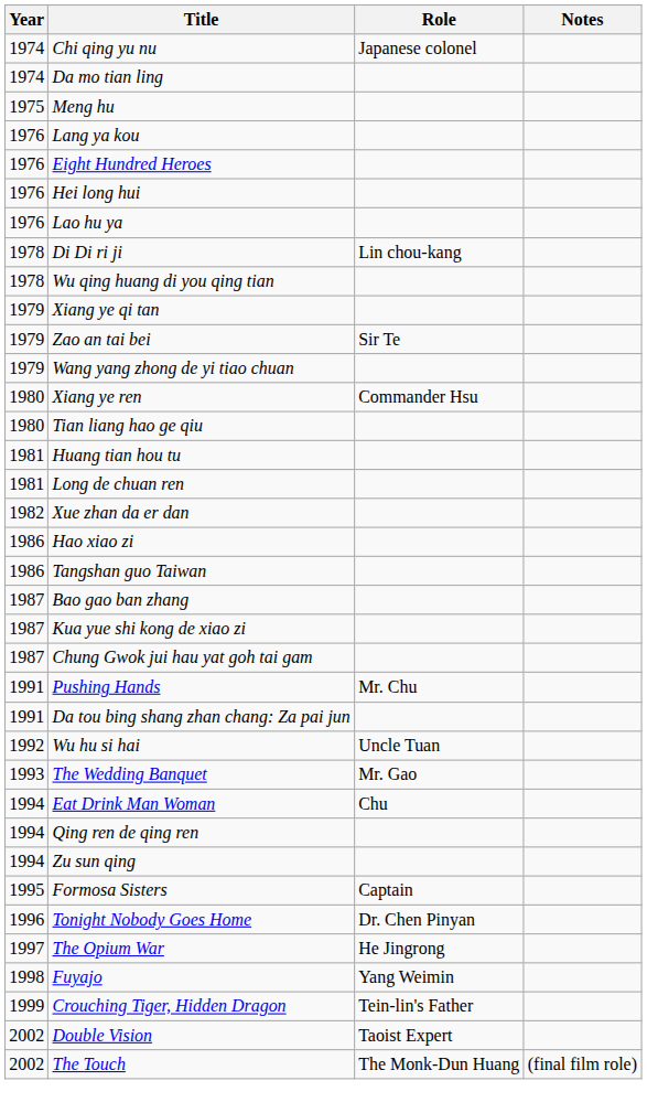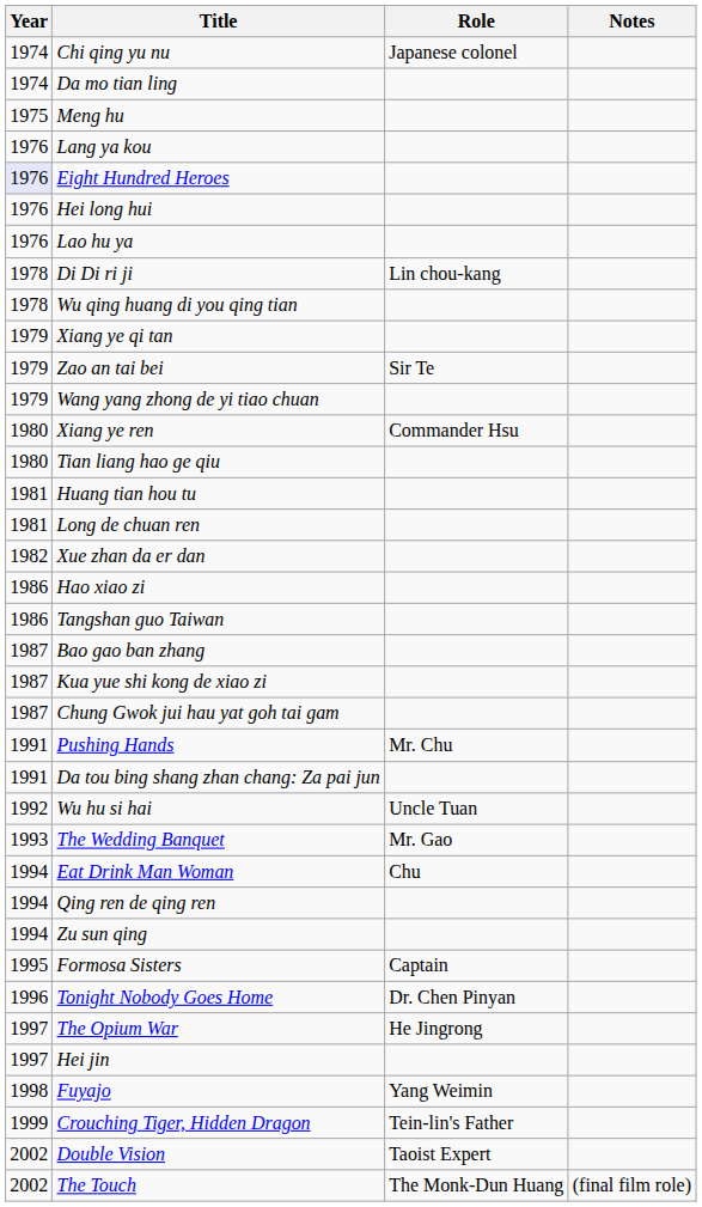Eight Hundred Heroes | Year: no background -> lavender background
+ row: 1997 | Hei jin
